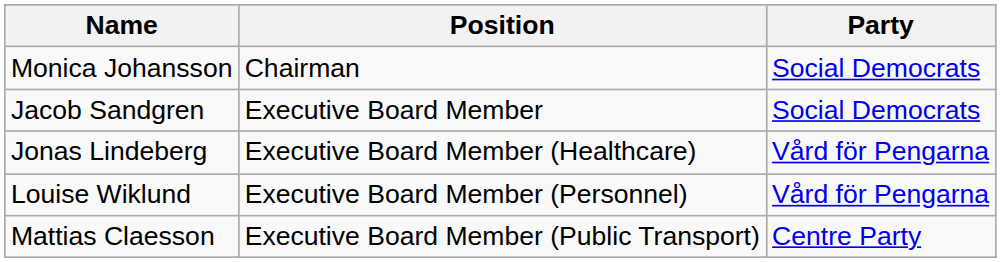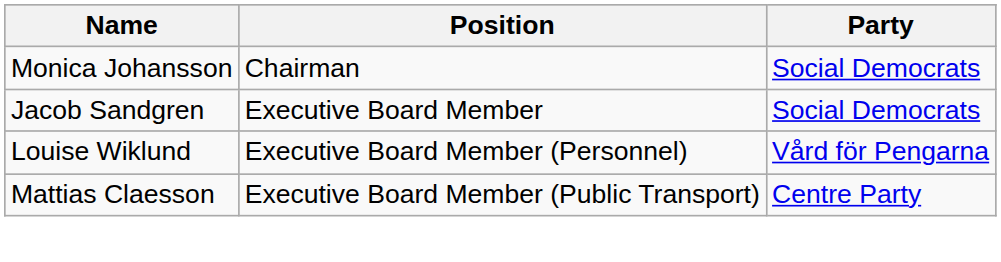- row: Jonas Lindeberg | Executive Board Member (Healthcare) | Vård för Pengarna
